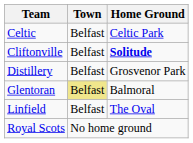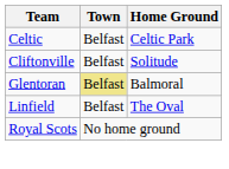Cliftonville | Home Ground: bold -> normal
- row: Distillery | Belfast | Grosvenor Park
